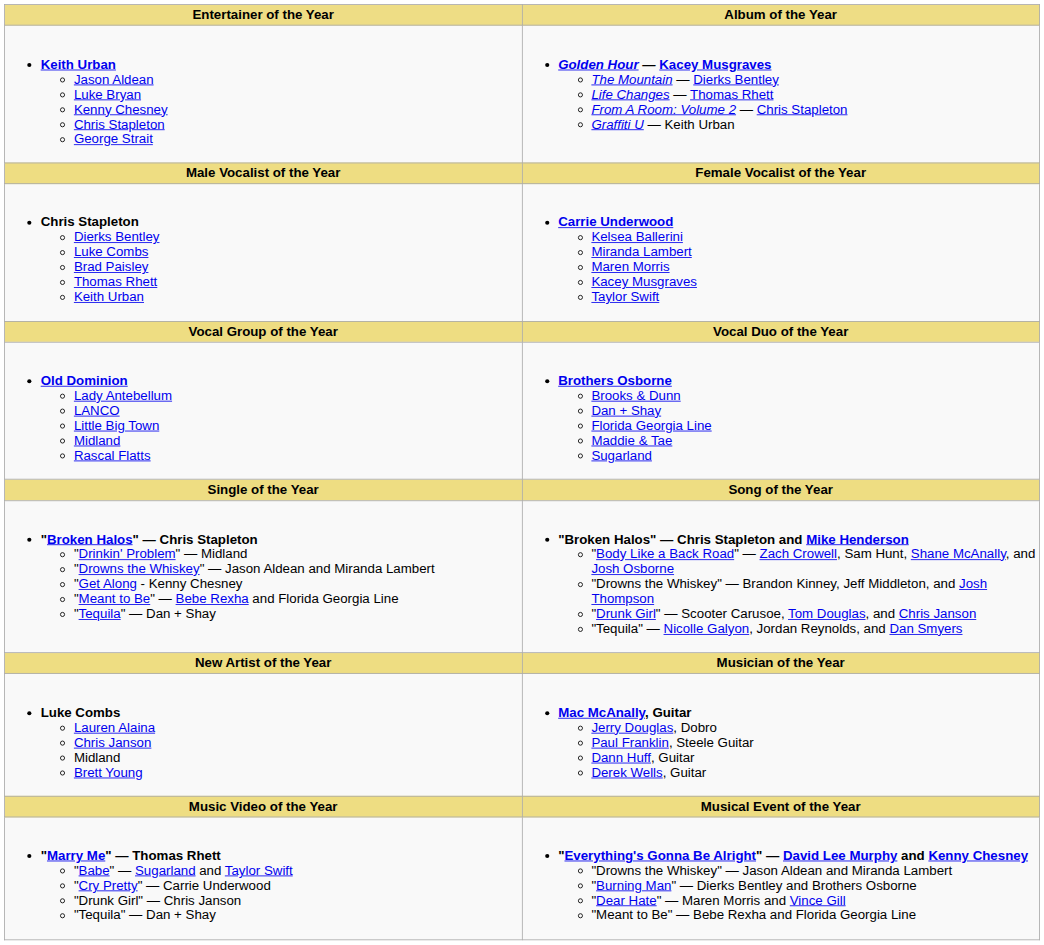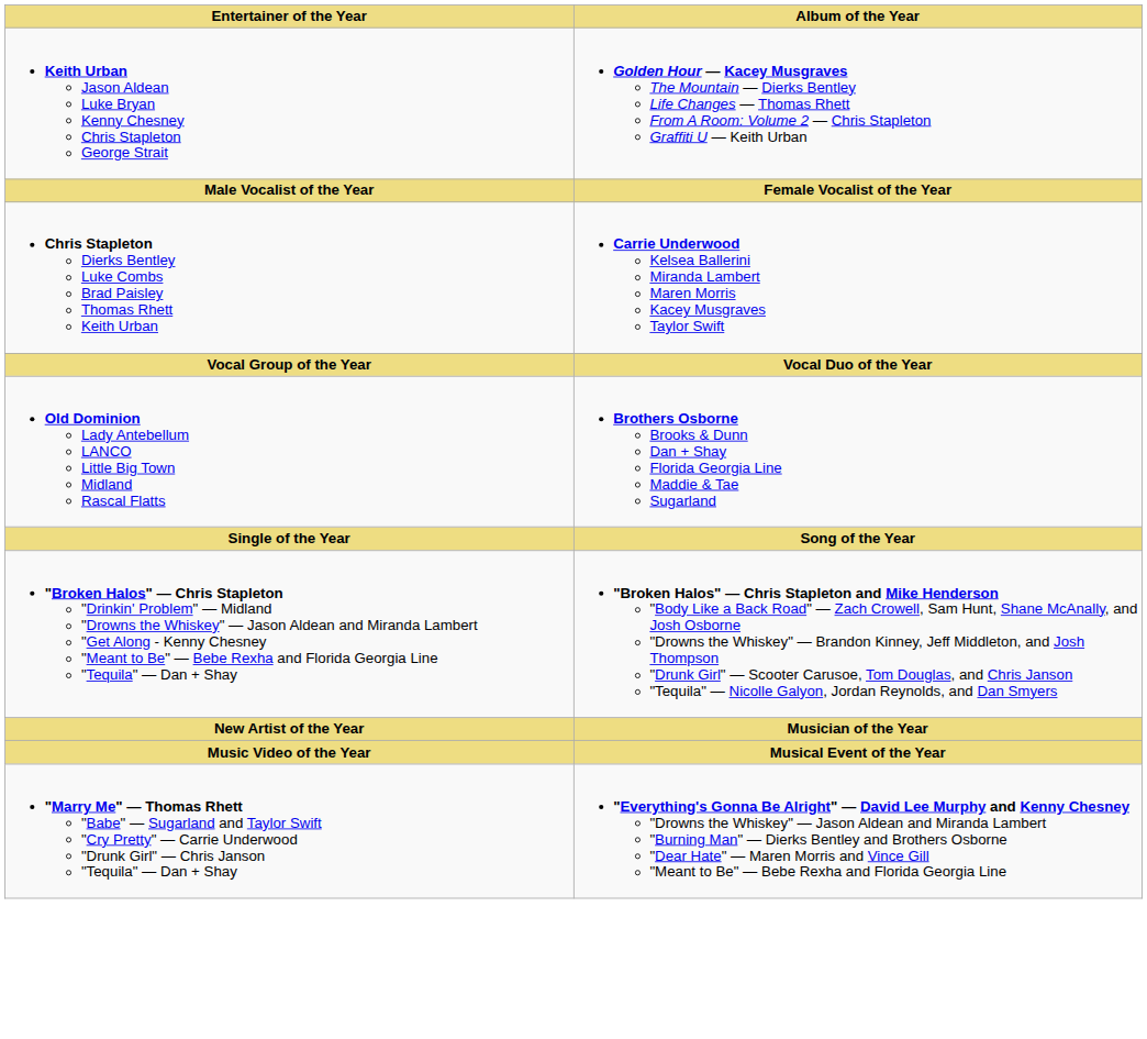- row: Luke Combs Lauren Alaina Chris Janson Midland Brett Young | Mac McAnally, Guitar Jerry Douglas, Dobro Paul Franklin, Steele Guitar Dann Huff, Guitar Derek Wells, Guitar
